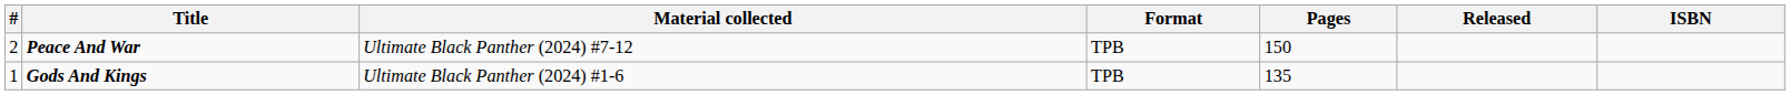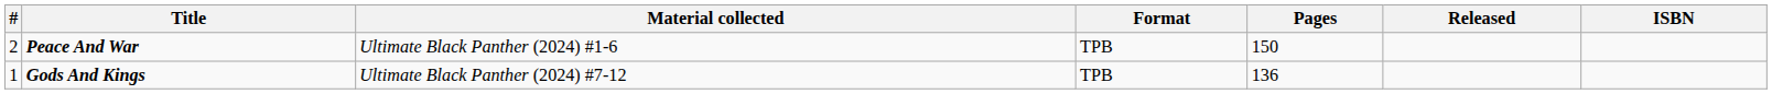Peace And War | Material collected: Ultimate Black Panther (2024) #7-12 -> Ultimate Black Panther (2024) #1-6
Gods And Kings | Material collected: Ultimate Black Panther (2024) #1-6 -> Ultimate Black Panther (2024) #7-12
Gods And Kings | Pages: 135 -> 136
